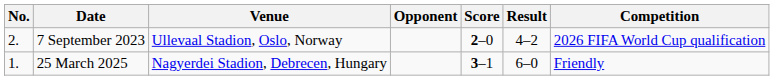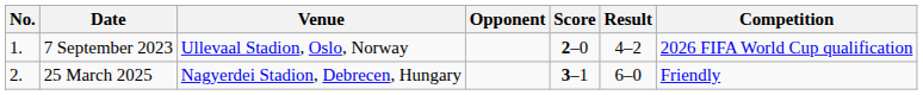7 September 2023 | No.: 2. -> 1.
25 March 2025 | No.: 1. -> 2.
